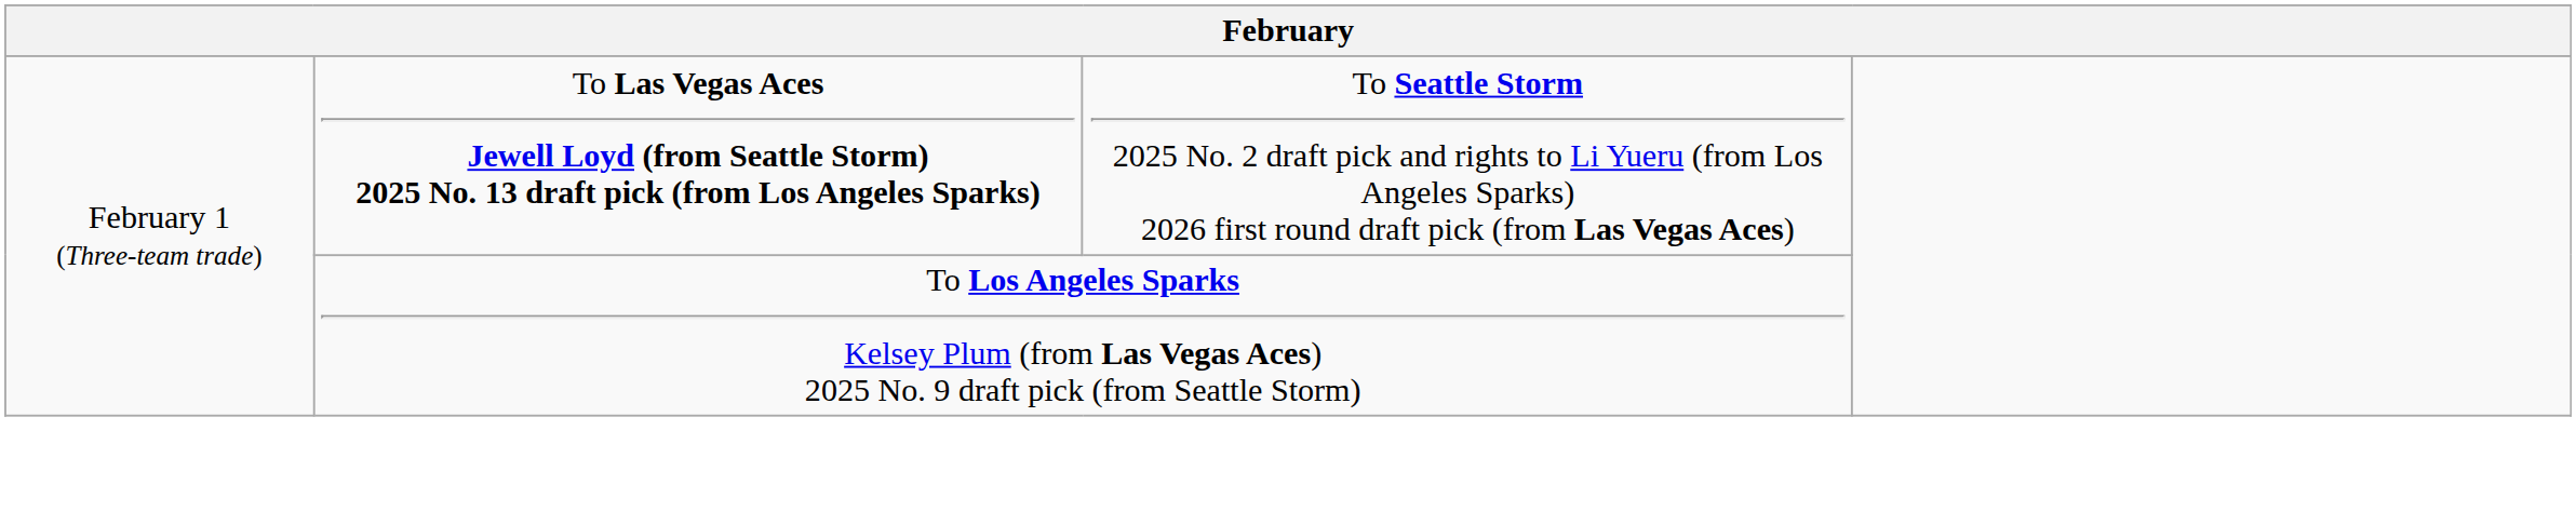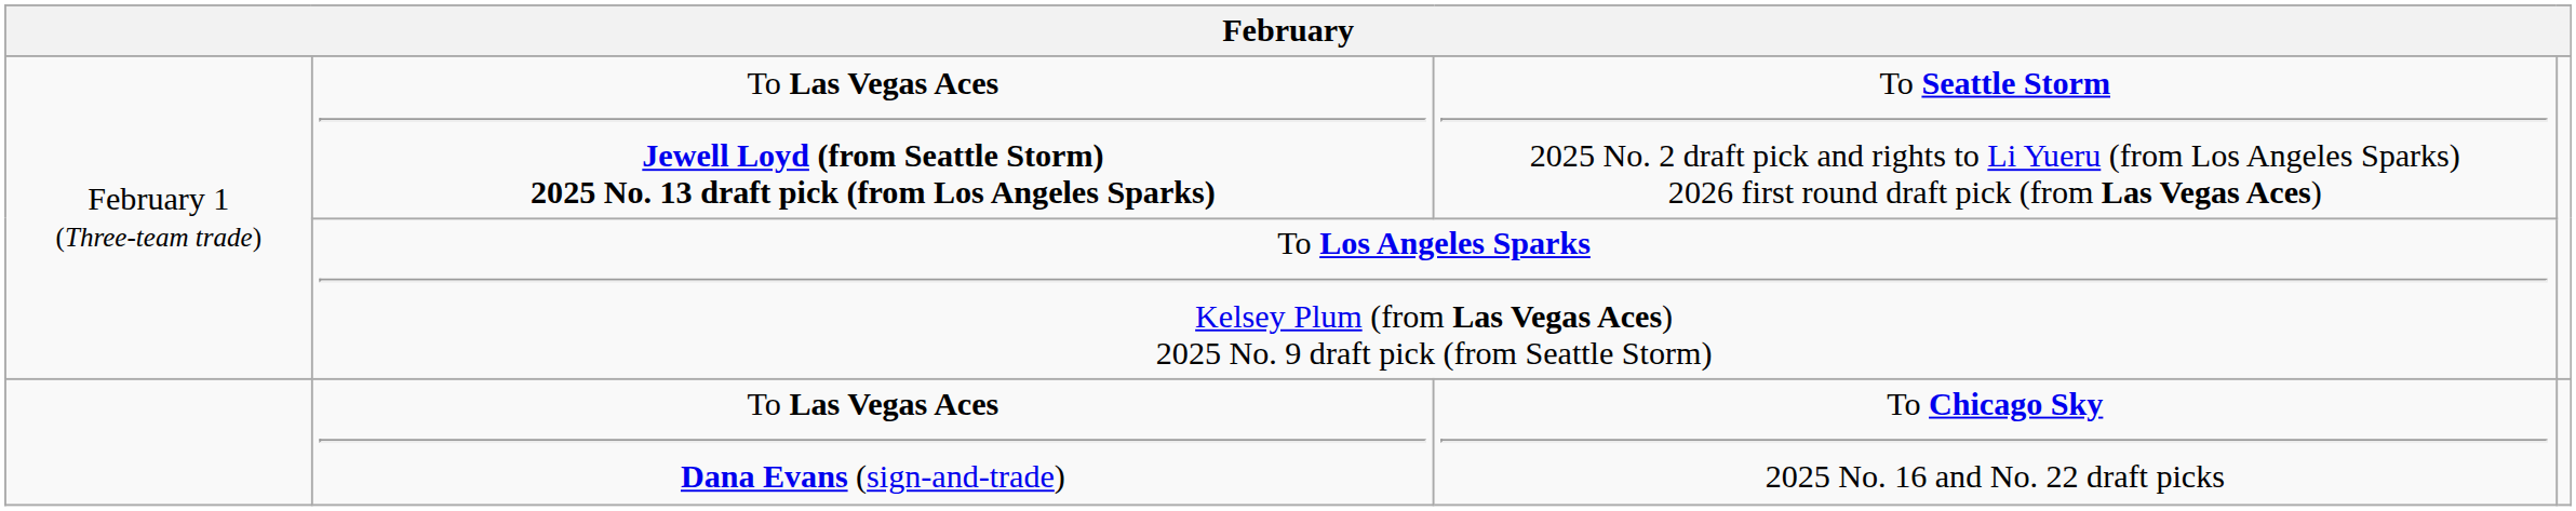+ row: To Las Vegas Aces Dana Evans (sign-and-trade) | To Chicago Sky 2025 No. 16 and No. 22 draft picks
